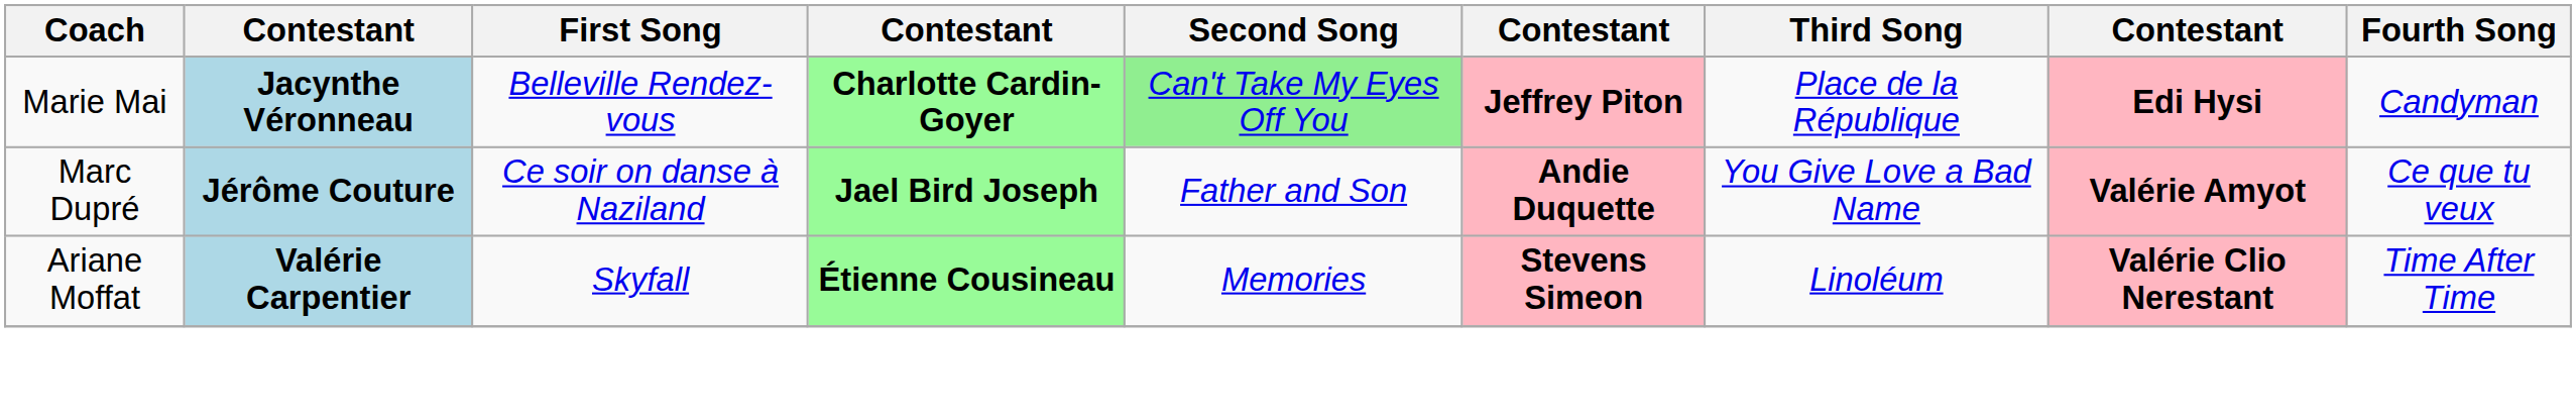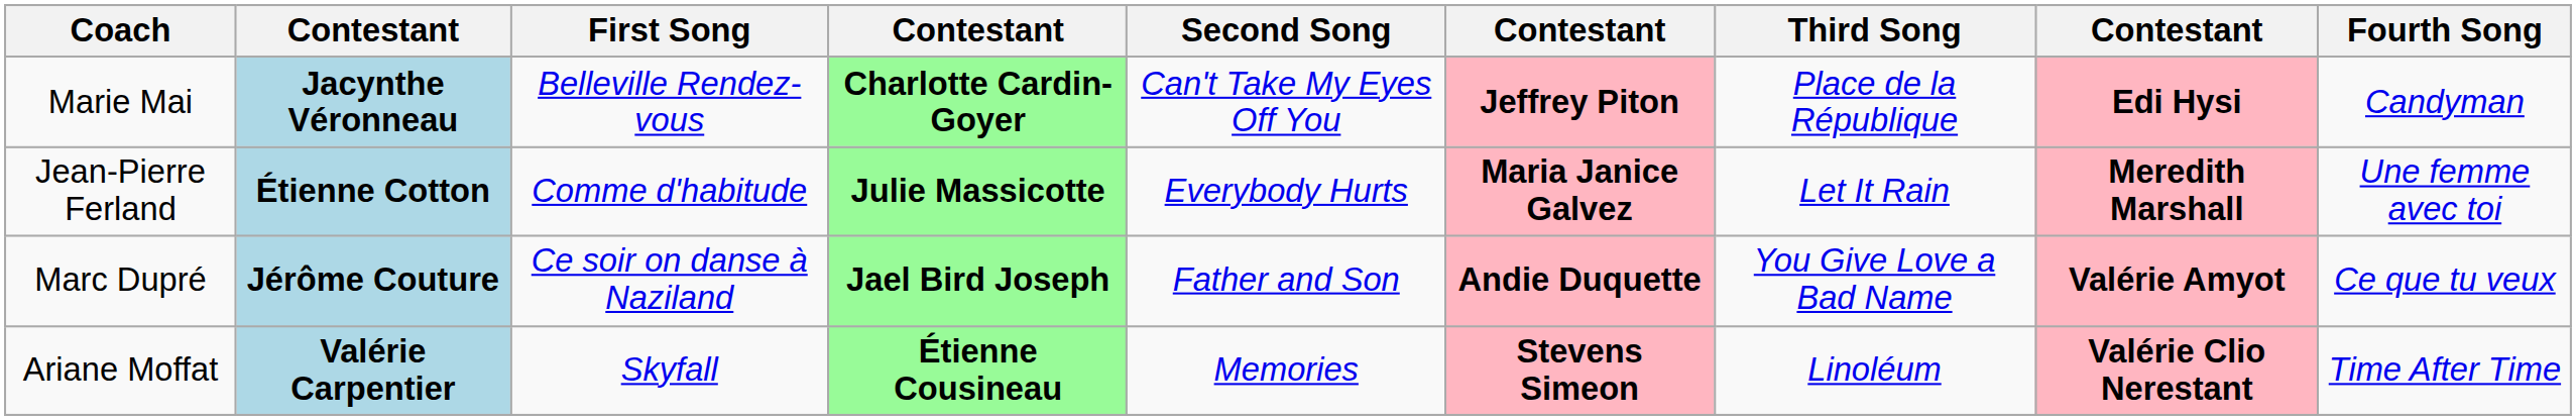Marie Mai | Second Song: lightgreen background -> no background
+ row: Jean-Pierre Ferland | Étienne Cotton | Comme d'habitude | Julie Massicotte | Everybody Hurts | Maria Janice Galvez | Let It Rain | Meredith Marshall | Une femme avec toi
